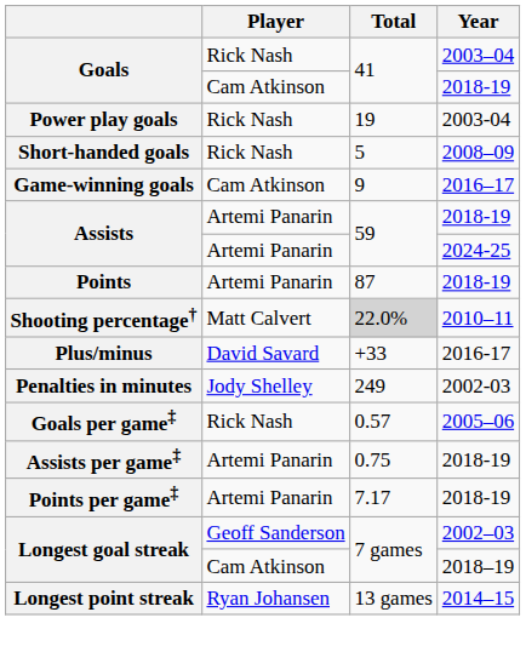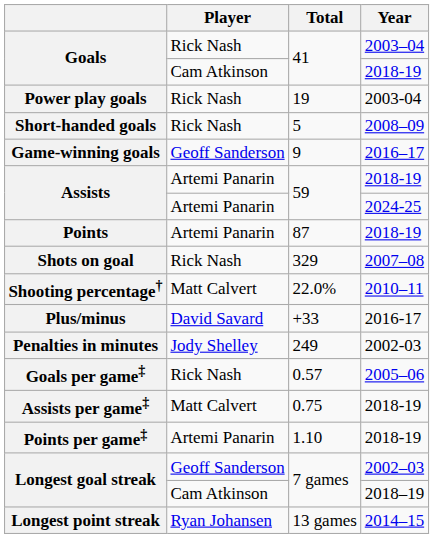Game-winning goals | Player: Cam Atkinson -> Geoff Sanderson
+ row: Shots on goal | Rick Nash | 329 | 2007–08
Shooting percentage† | Total: lightgrey background -> no background
Assists per game‡ | Player: Artemi Panarin -> Matt Calvert
Points per game‡ | Total: 7.17 -> 1.10
